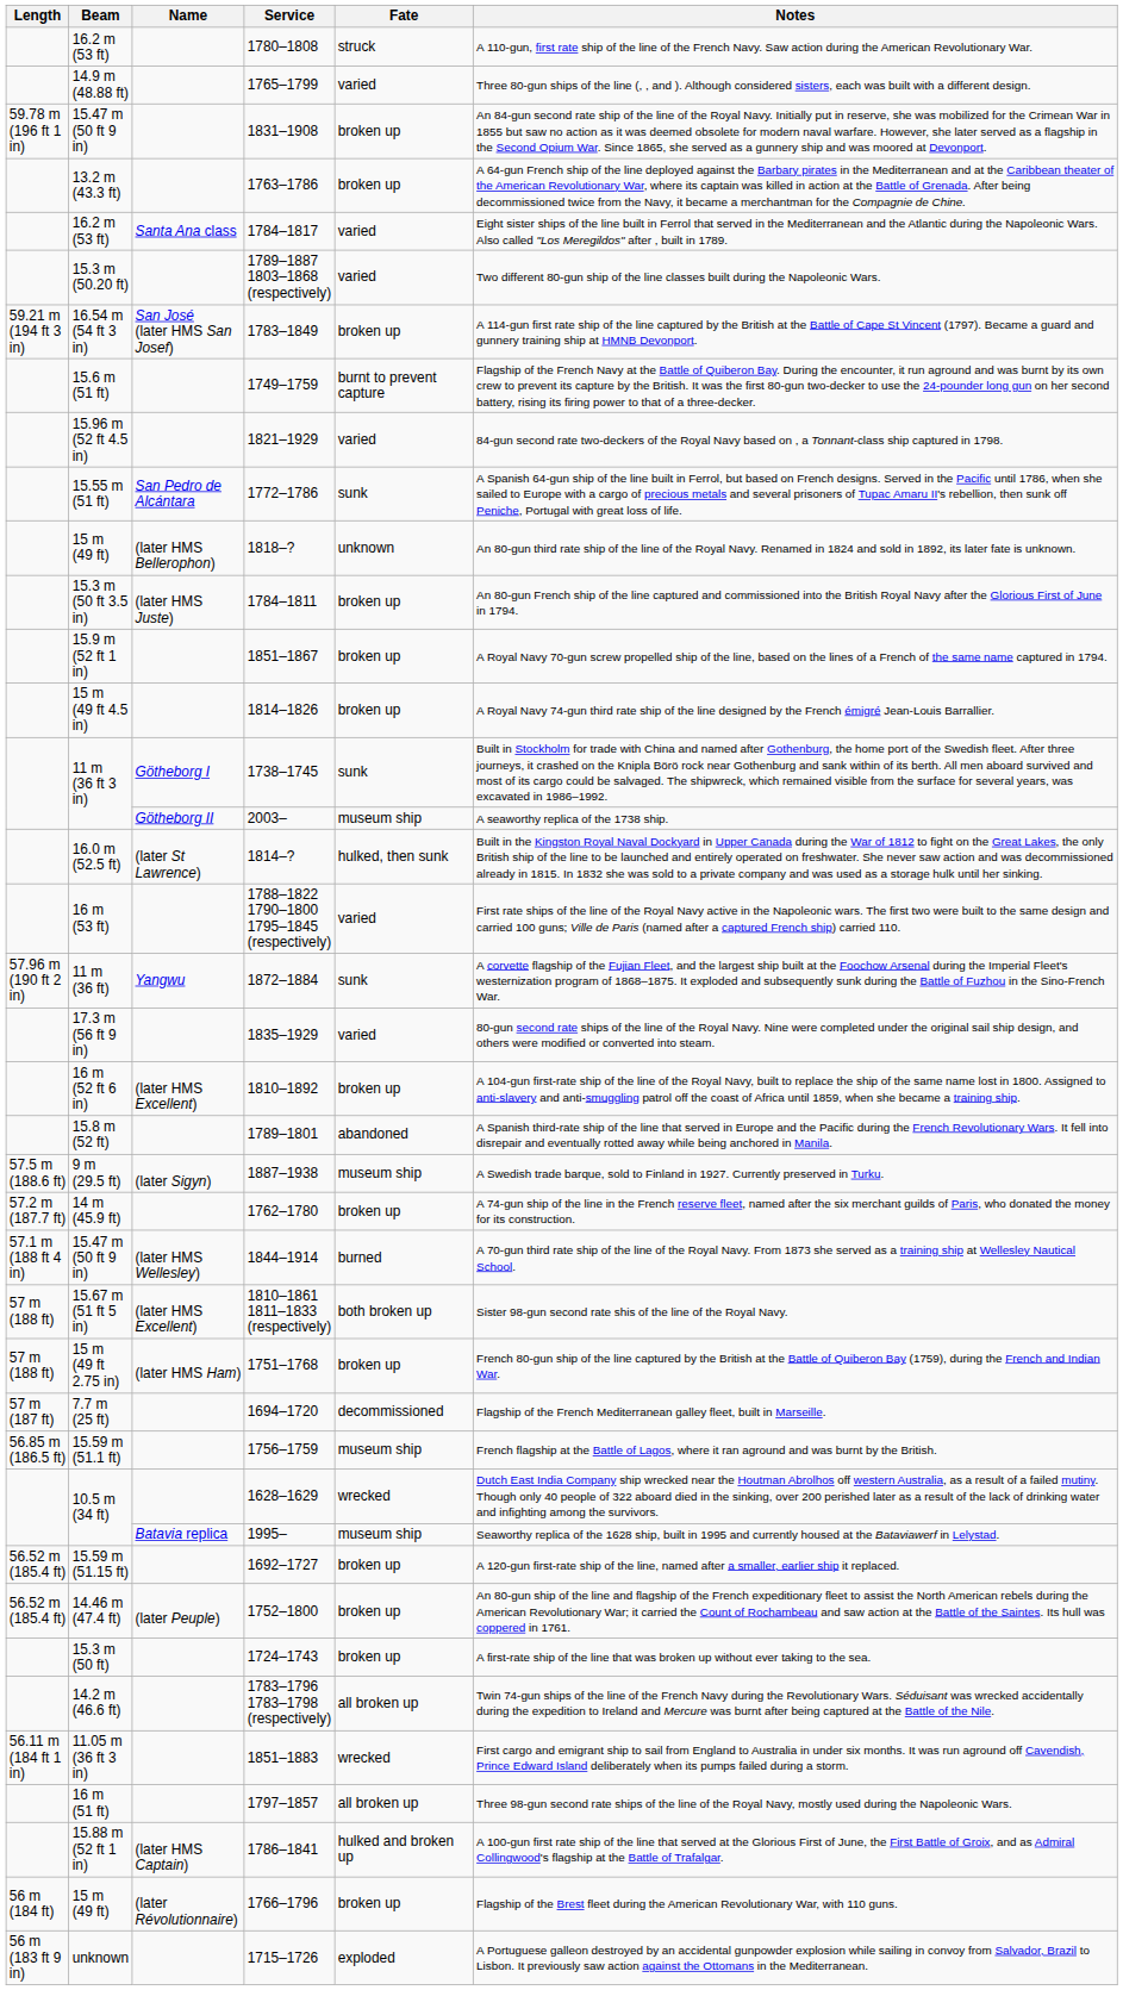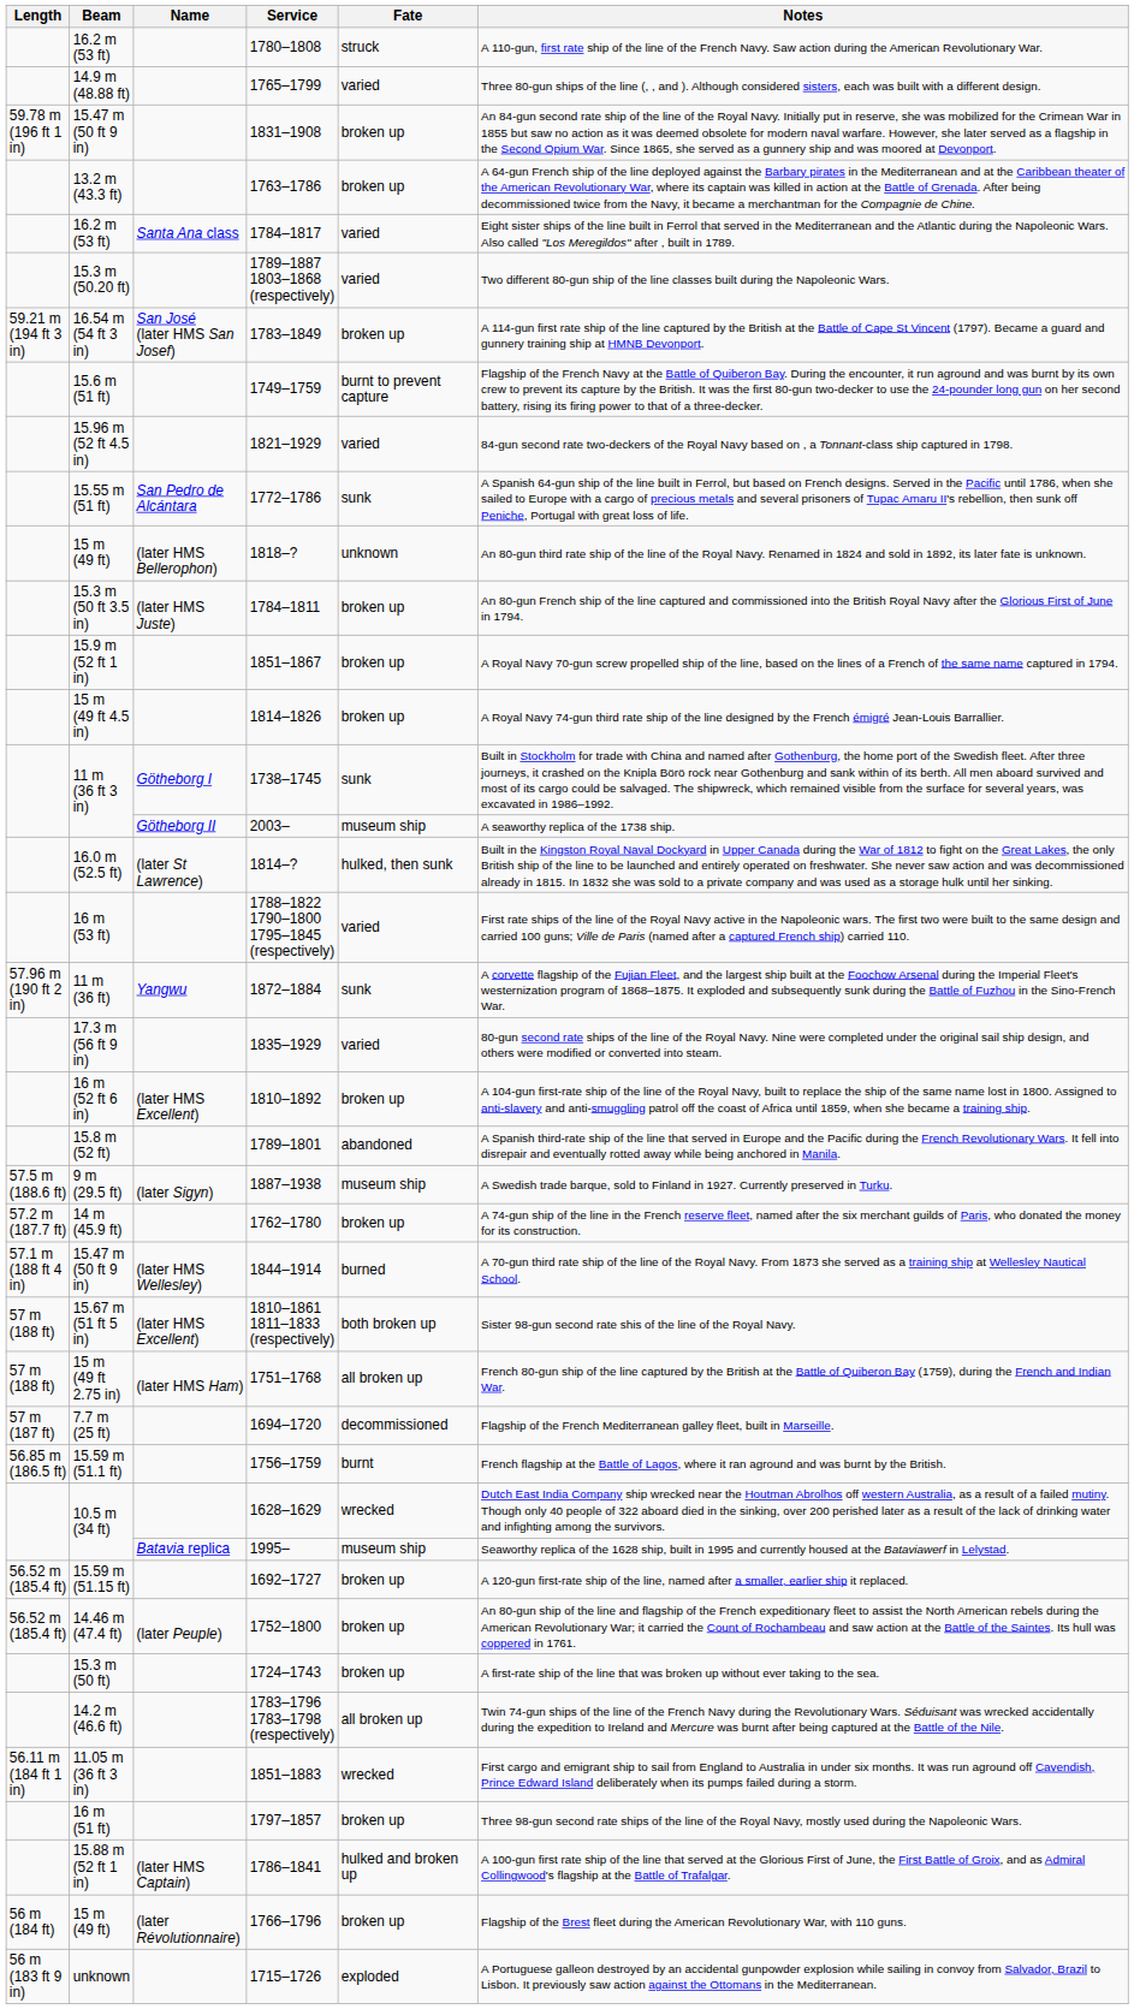1751–1768 | Fate: broken up -> all broken up
1756–1759 | Fate: museum ship -> burnt
1797–1857 | Fate: all broken up -> broken up
